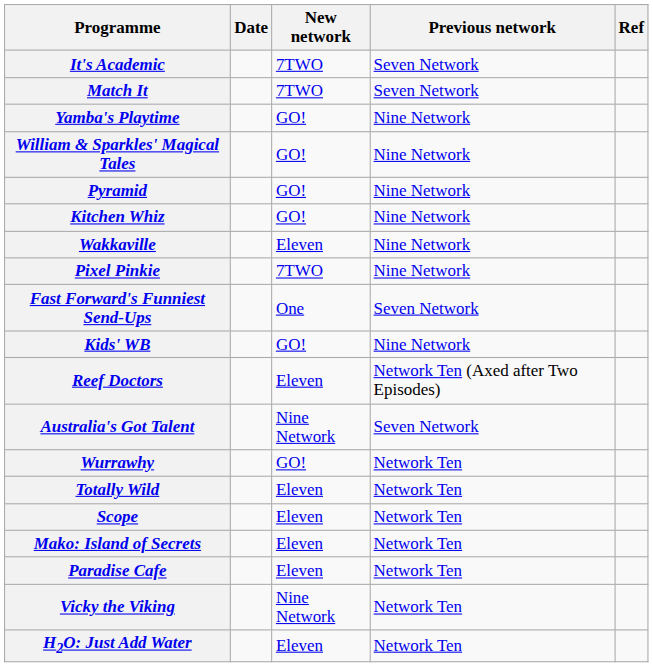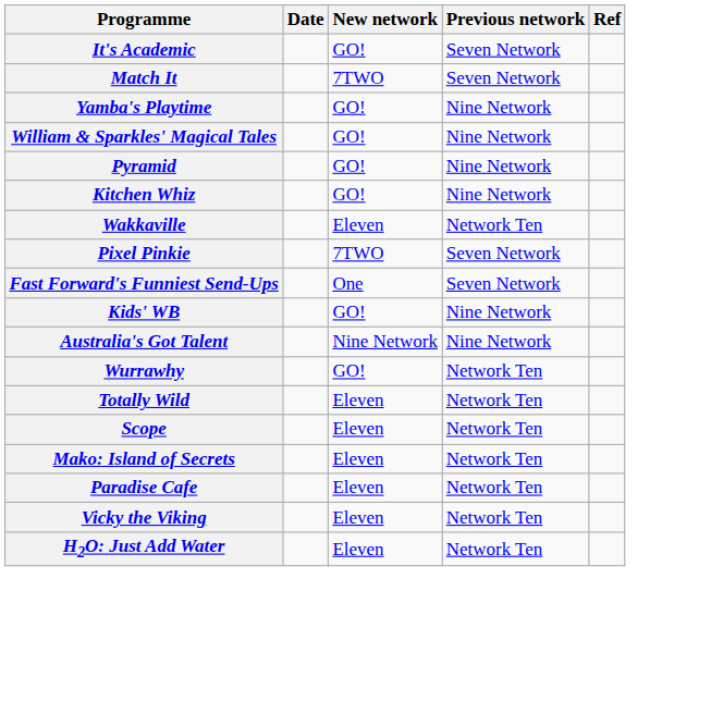It's Academic | New network: 7TWO -> GO!
Wakkaville | Previous network: Nine Network -> Network Ten
Pixel Pinkie | Previous network: Nine Network -> Seven Network
- row: Reef Doctors | Eleven | Network Ten (Axed after Two Episodes)
Australia's Got Talent | Previous network: Seven Network -> Nine Network
Vicky the Viking | New network: Nine Network -> Eleven
